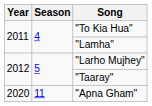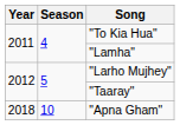"Apna Gham" | Year: 2020 -> 2018
"Apna Gham" | Season: 11 -> 10
